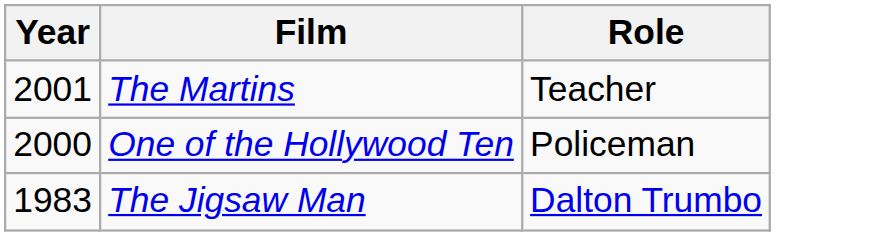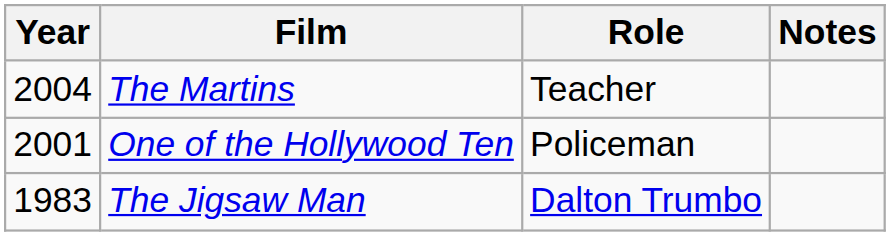+ column: Notes
The Martins | Year: 2001 -> 2004
One of the Hollywood Ten | Year: 2000 -> 2001
